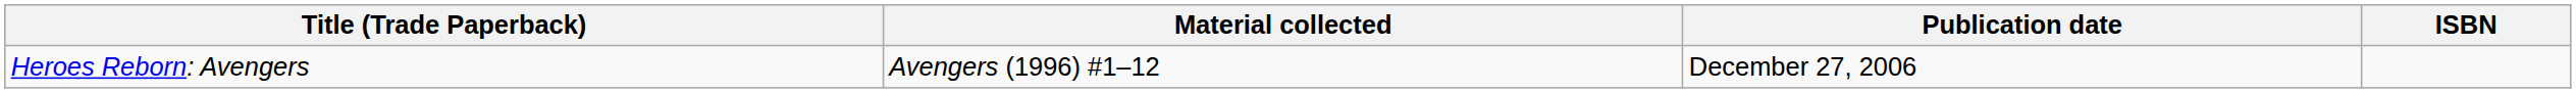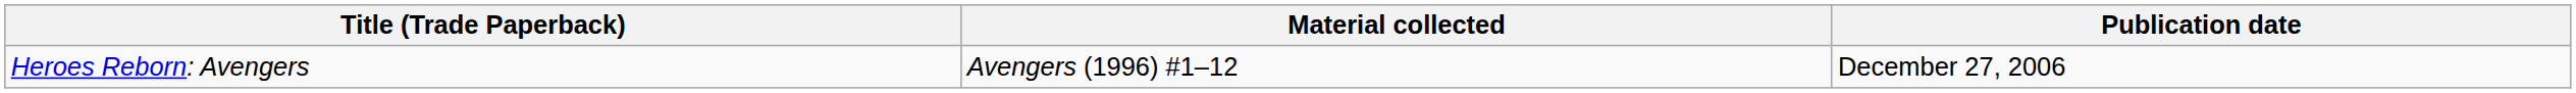- column: ISBN
